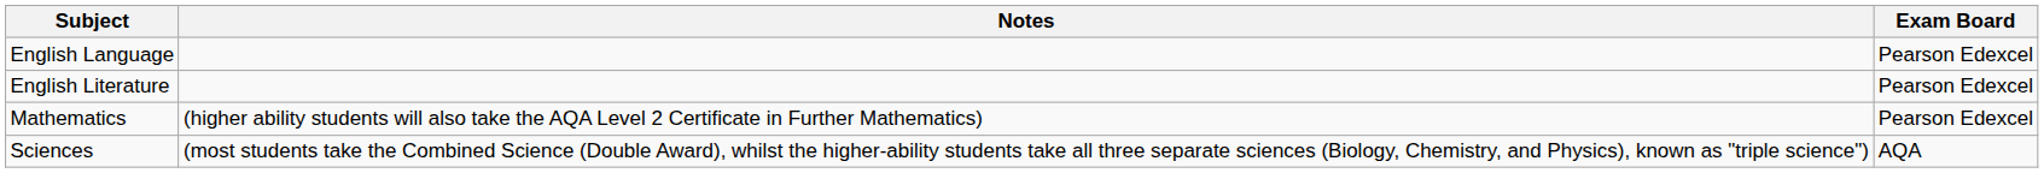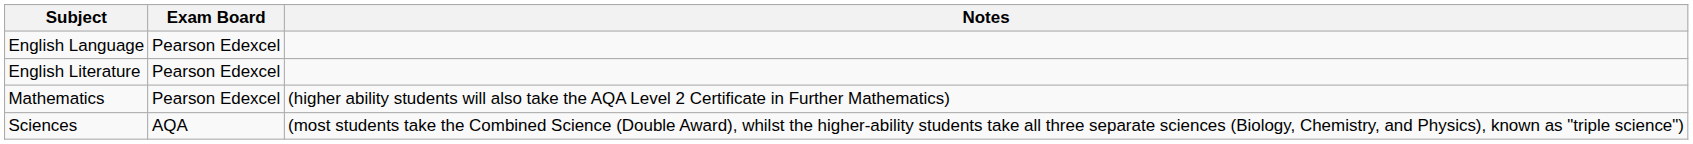columns swapped: Exam Board <-> Notes
